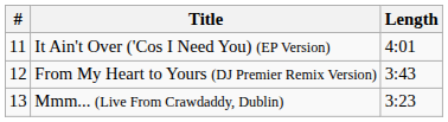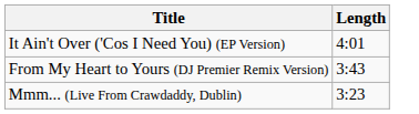- column: # | 11 | 12 | 13
